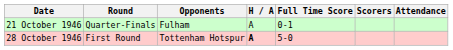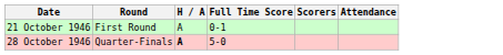- column: Opponents | Fulham | Tottenham Hotspur
21 October 1946 | Round: Quarter-Finals -> First Round
28 October 1946 | Round: First Round -> Quarter-Finals
